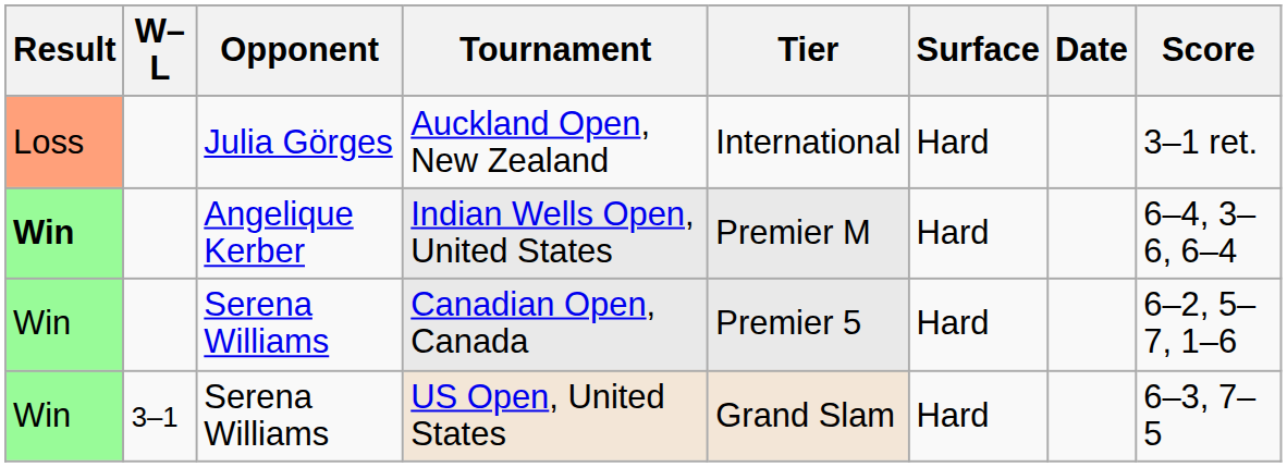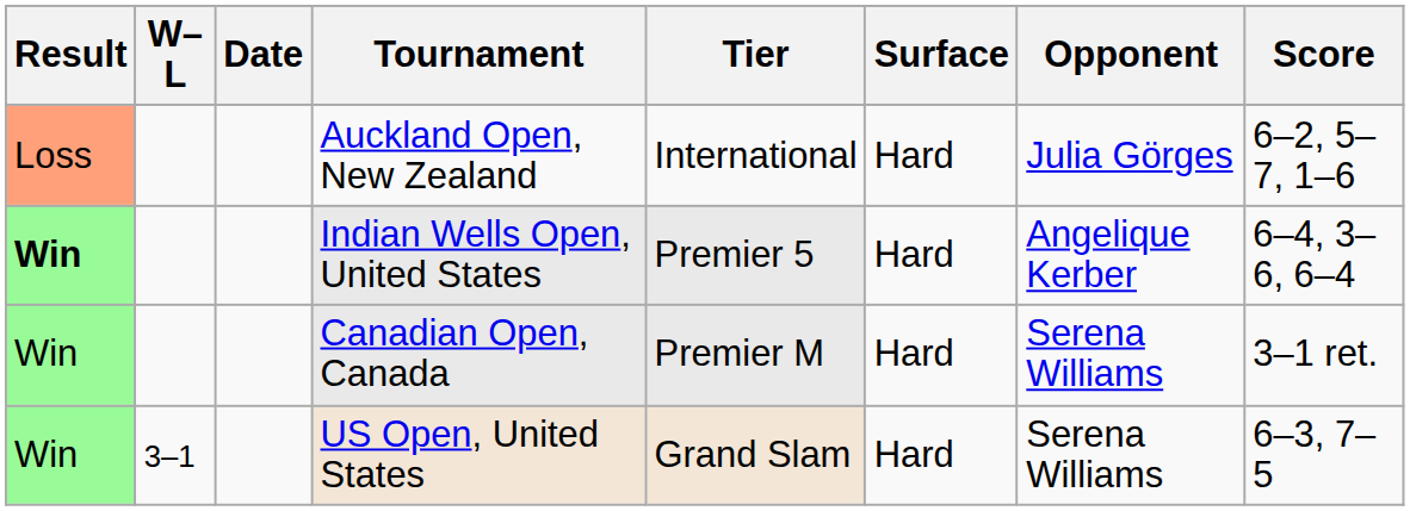columns swapped: Date <-> Opponent
Auckland Open, New Zealand | Score: 3–1 ret. -> 6–2, 5–7, 1–6
Indian Wells Open, United States | Tier: Premier M -> Premier 5
Canadian Open, Canada | Tier: Premier 5 -> Premier M
Canadian Open, Canada | Score: 6–2, 5–7, 1–6 -> 3–1 ret.
